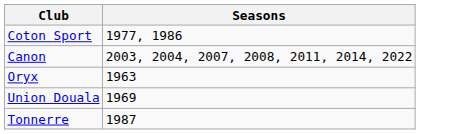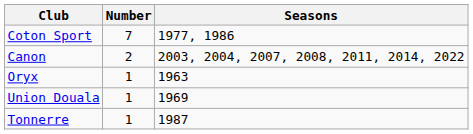+ column: Number | 7 | 2 | 1 | 1 | 1
